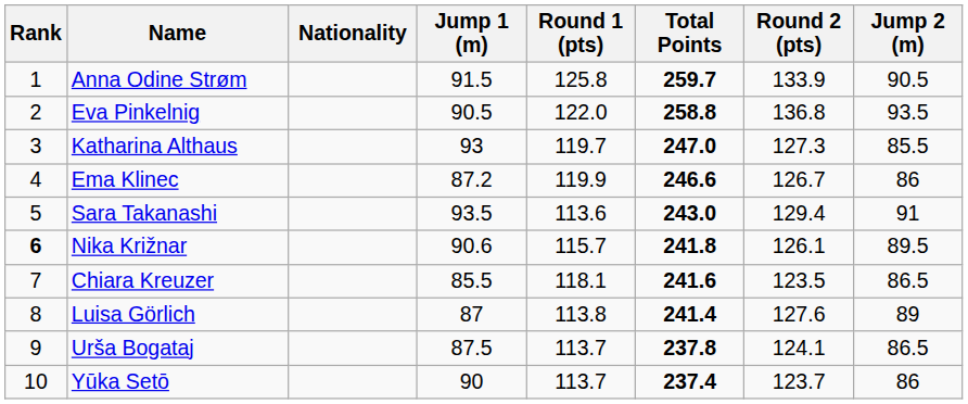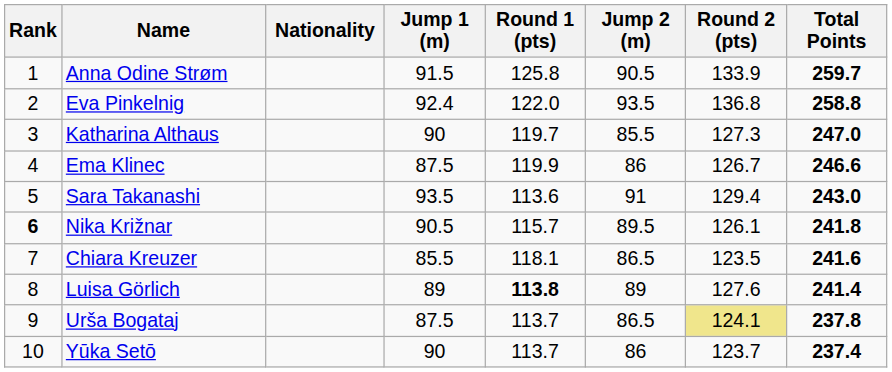columns swapped: Jump 2 (m) <-> Total Points
Eva Pinkelnig | Jump 1 (m): 90.5 -> 92.4
Katharina Althaus | Jump 1 (m): 93 -> 90
Ema Klinec | Jump 1 (m): 87.2 -> 87.5
Nika Križnar | Jump 1 (m): 90.6 -> 90.5
Luisa Görlich | Jump 1 (m): 87 -> 89
Luisa Görlich | Round 1 (pts): normal -> bold
Urša Bogataj | Round 2 (pts): no background -> khaki background
